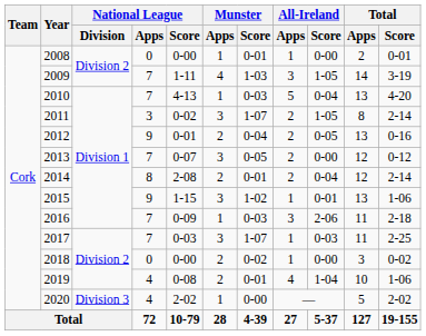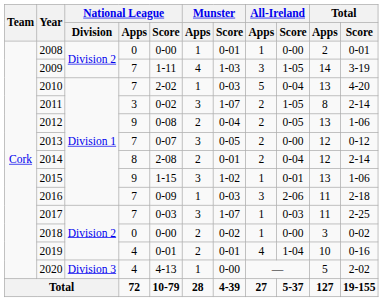2010 | National League / Score: 4-13 -> 2-02
2012 | National League / Score: 0-01 -> 0-08
2012 | Total / Score: 0-16 -> 1-06
2019 | National League / Score: 0-08 -> 0-01
2019 | Total / Score: 1-06 -> 0-16
2020 | National League / Score: 2-02 -> 4-13
